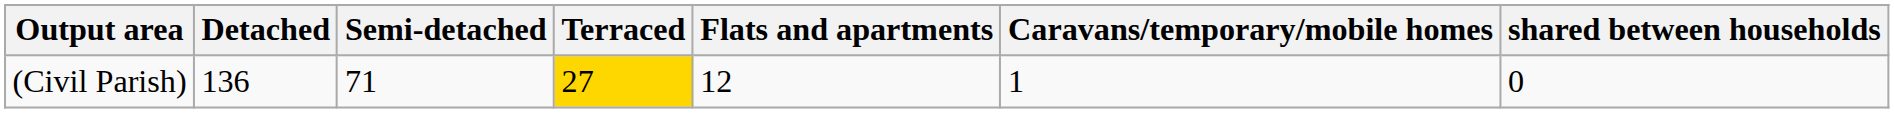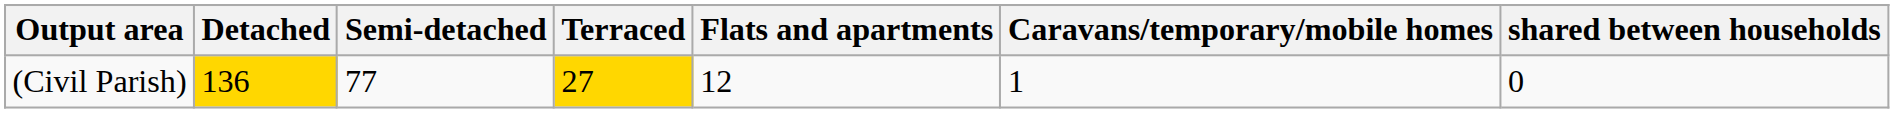(Civil Parish) | Detached: no background -> gold background
(Civil Parish) | Semi-detached: 71 -> 77
